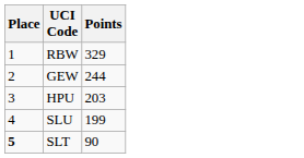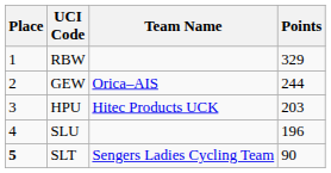+ column: Team Name | Orica–AIS | Hitec Products UCK | Sengers Ladies Cycling Team
SLU | Points: 199 -> 196
